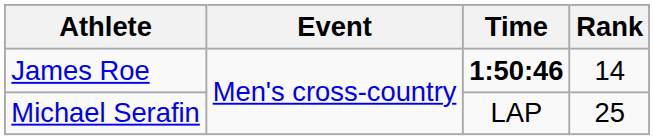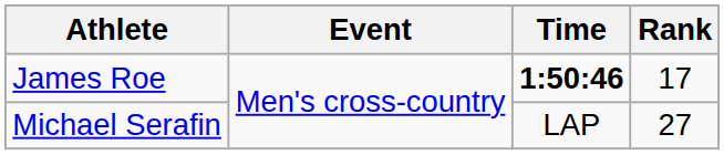James Roe | Rank: 14 -> 17
Michael Serafin | Rank: 25 -> 27
